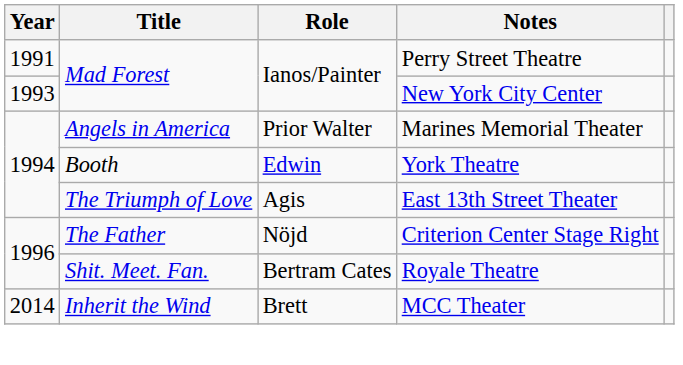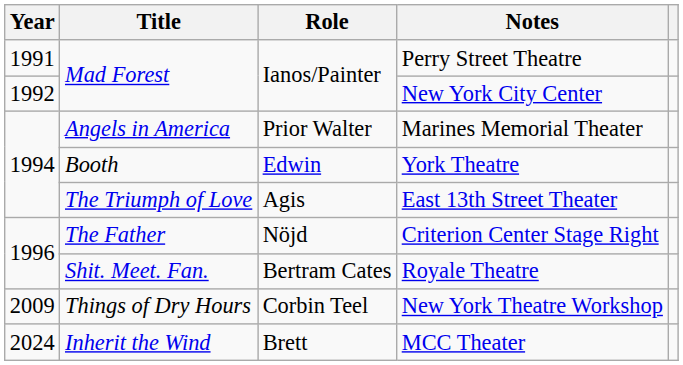New York City Center | Year: 1993 -> 1992
+ row: 2009 | Things of Dry Hours | Corbin Teel | New York Theatre Workshop
MCC Theater | Year: 2014 -> 2024
